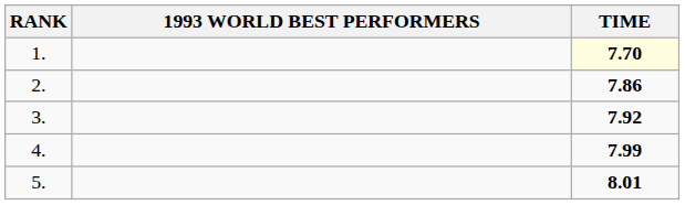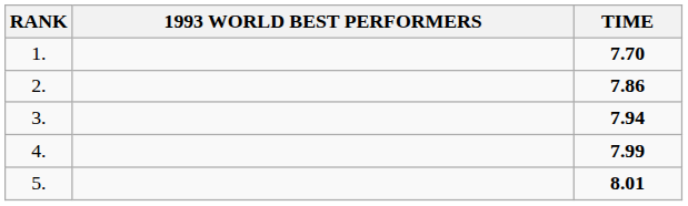1. | TIME: lightyellow background -> no background
3. | TIME: 7.92 -> 7.94
